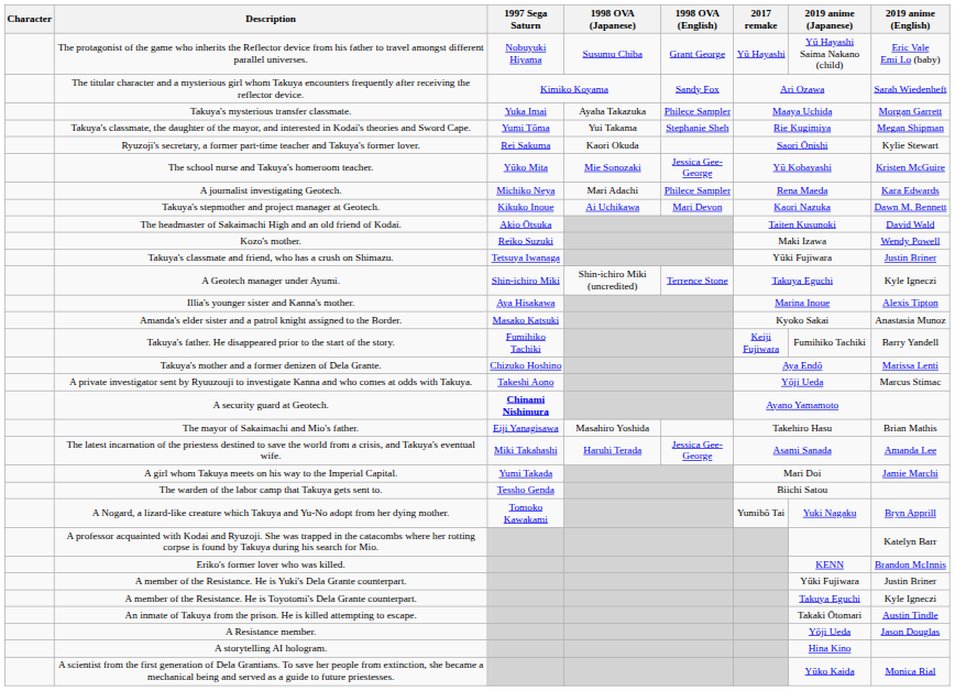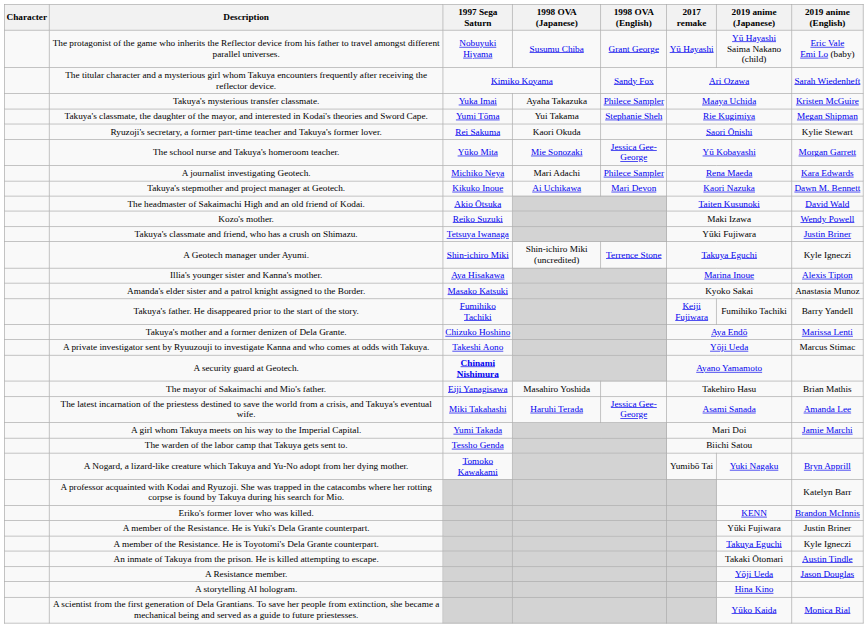Takuya's mysterious transfer classmate. | 2019 anime (English): Morgan Garrett -> Kristen McGuire
The school nurse and Takuya's homeroom teacher. | 2019 anime (English): Kristen McGuire -> Morgan Garrett
